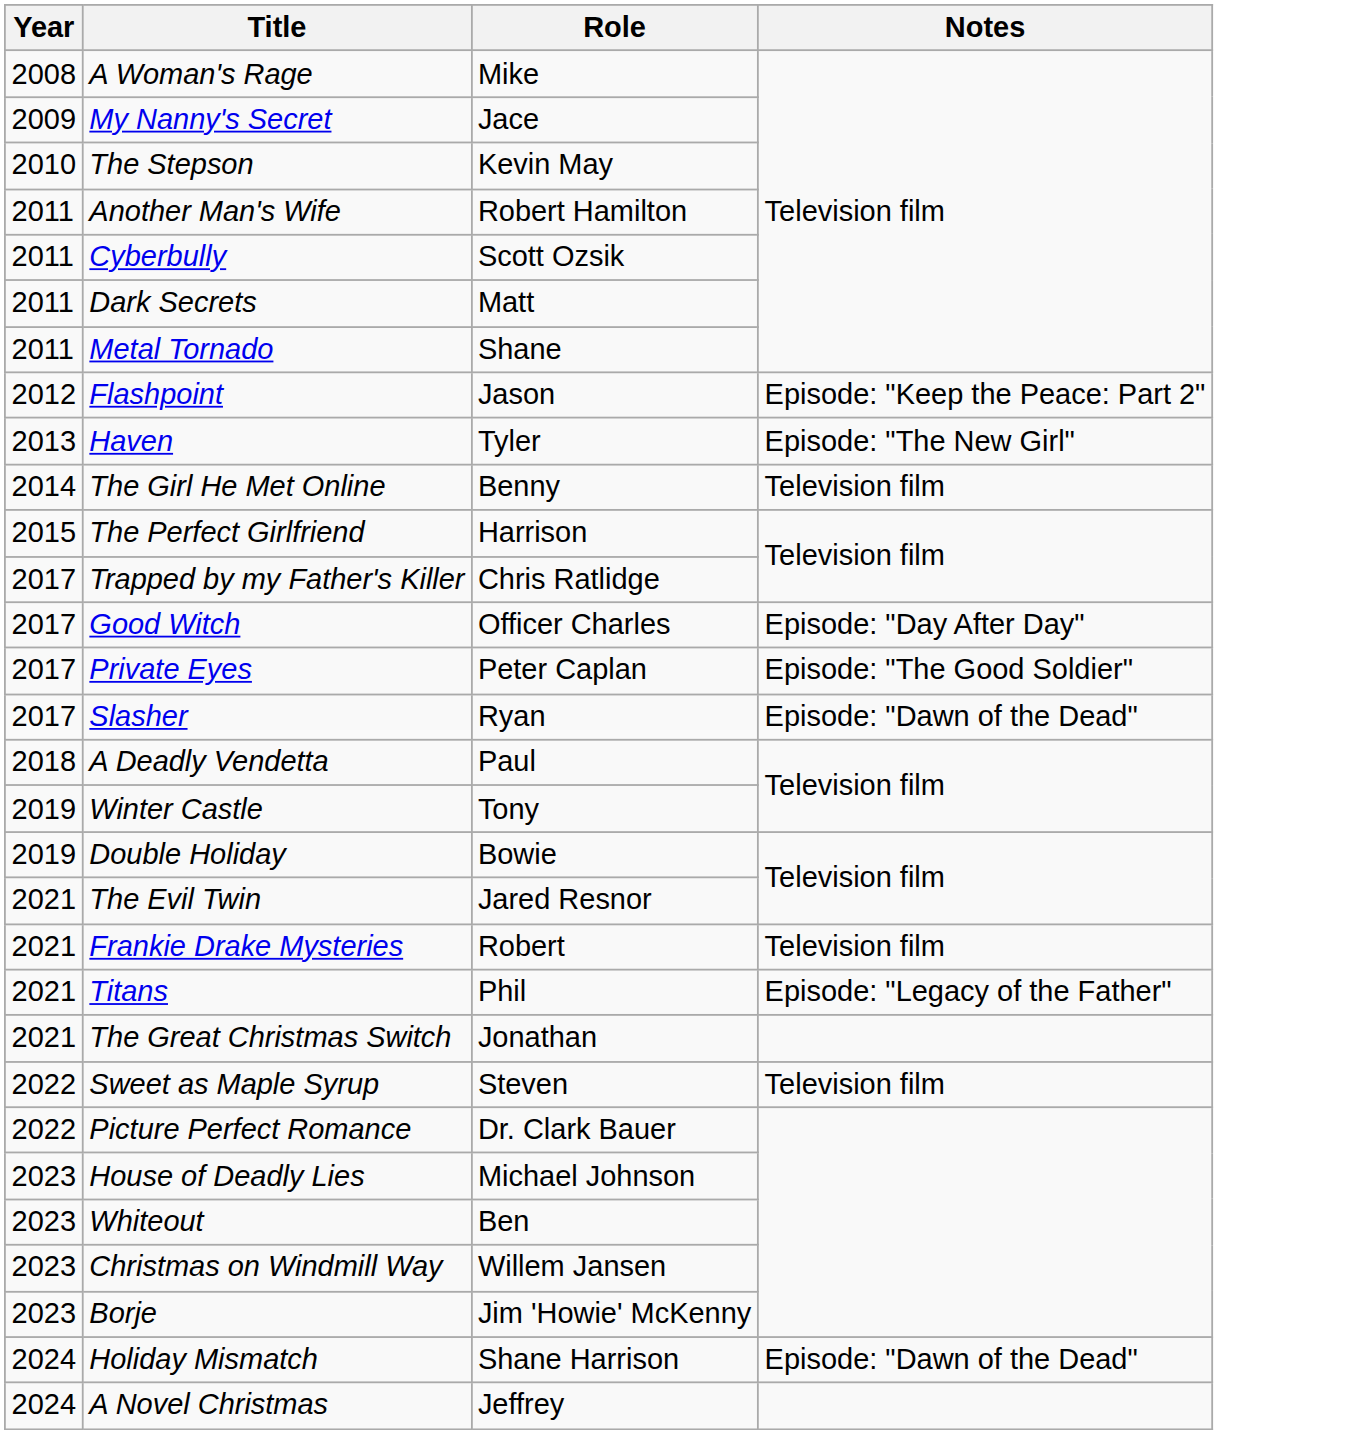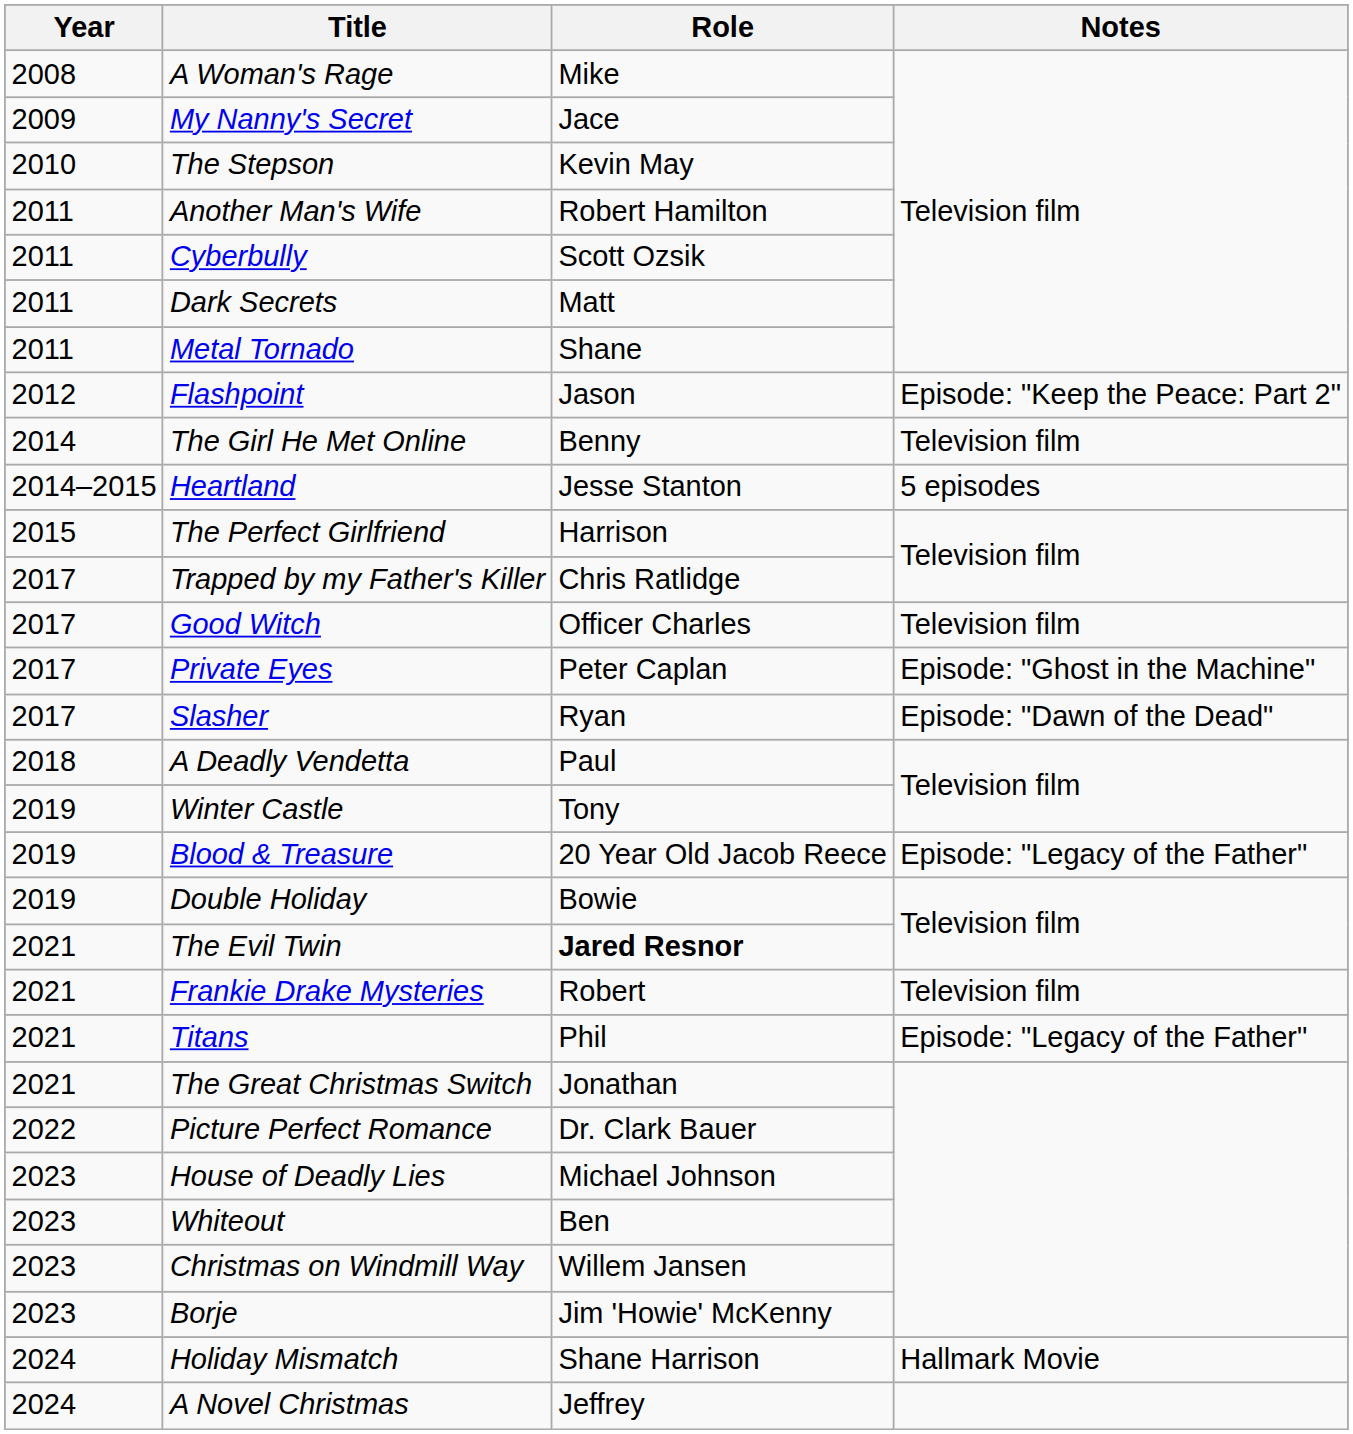- row: 2013 | Haven | Tyler | Episode: "The New Girl"
+ row: 2014–2015 | Heartland | Jesse Stanton | 5 episodes
Good Witch | Notes: Episode: "Day After Day" -> Television film
Private Eyes | Notes: Episode: "The Good Soldier" -> Episode: "Ghost in the Machine"
+ row: 2019 | Blood & Treasure | 20 Year Old Jacob Reece | Episode: "Legacy of the Father"
The Evil Twin | Role: normal -> bold
- row: 2022 | Sweet as Maple Syrup | Steven | Television film
Holiday Mismatch | Notes: Episode: "Dawn of the Dead" -> Hallmark Movie
